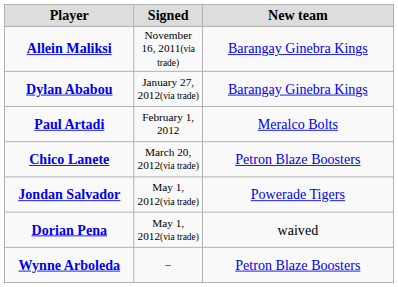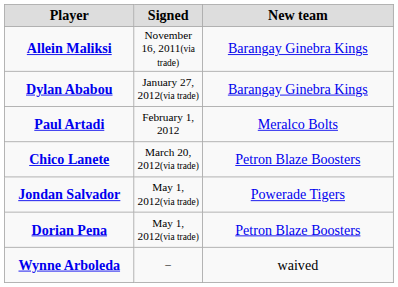Dorian Pena | New team: waived -> Petron Blaze Boosters
Wynne Arboleda | New team: Petron Blaze Boosters -> waived
